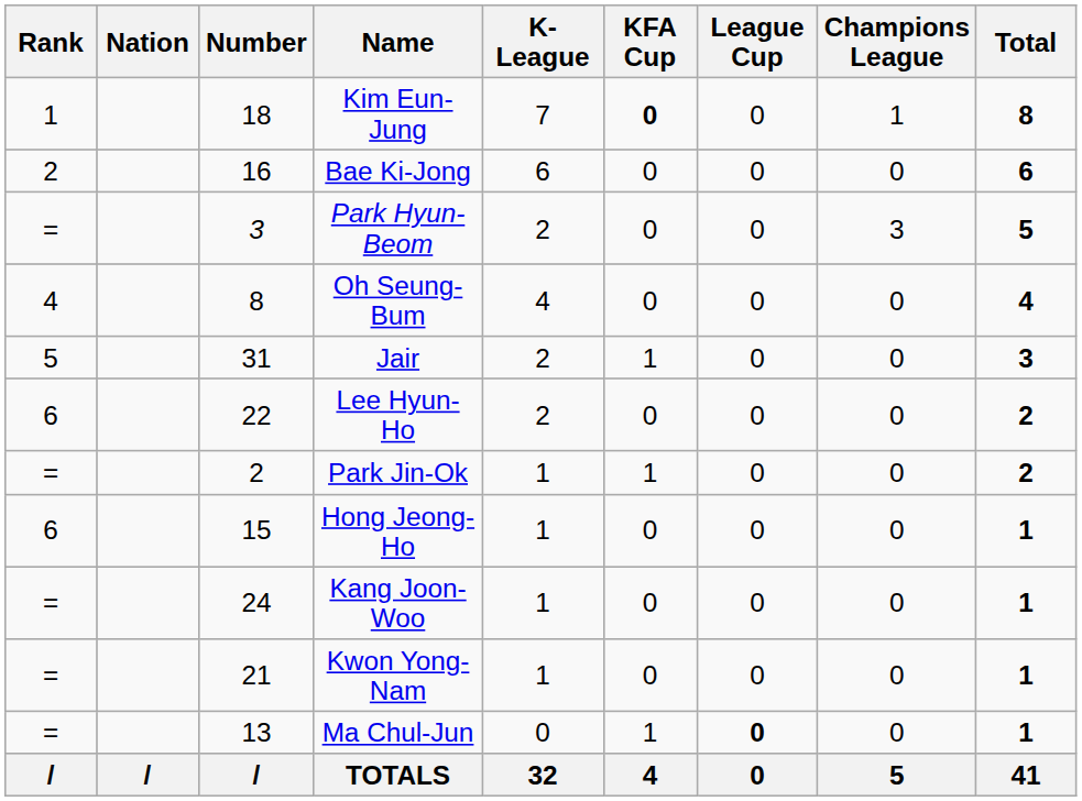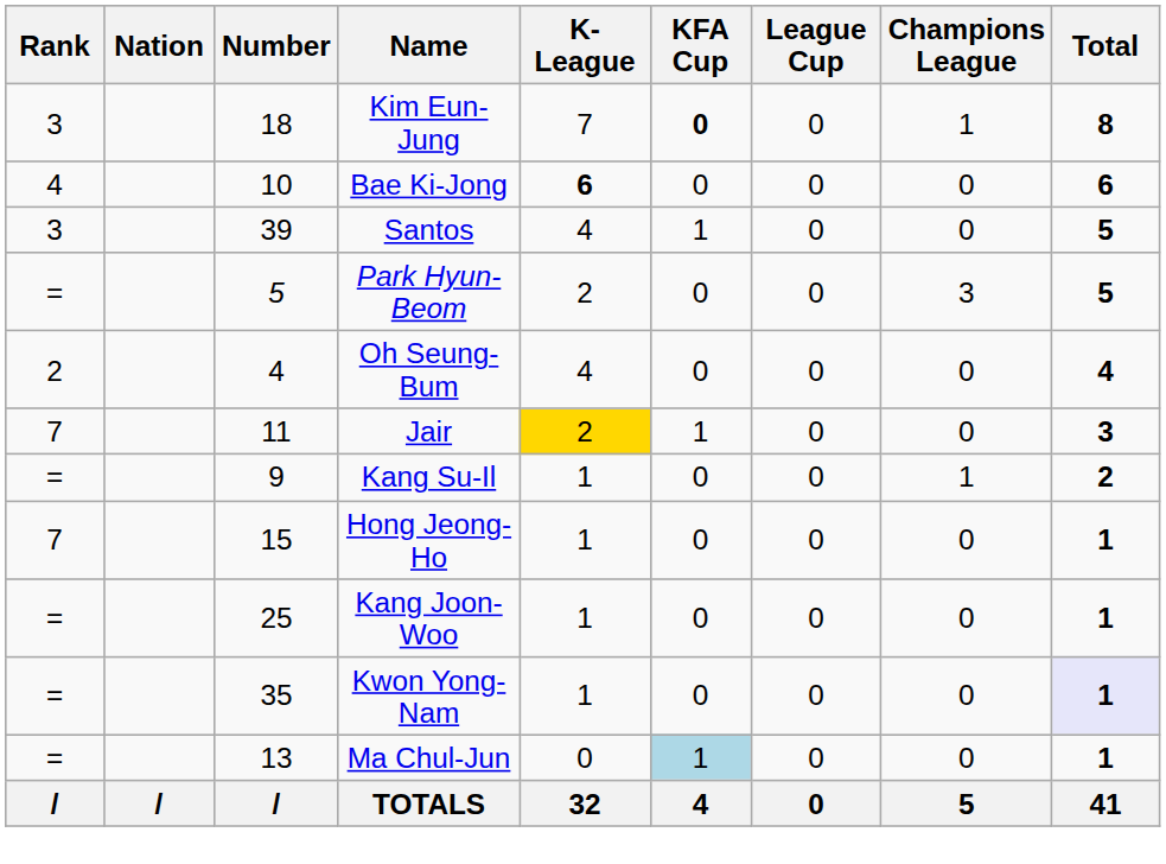Kim Eun-Jung | Rank: 1 -> 3
Bae Ki-Jong | Rank: 2 -> 4
Bae Ki-Jong | Number: 16 -> 10
Bae Ki-Jong | K-League: normal -> bold
+ row: 3 | 39 | Santos | 4 | 1 | 0 | 0 | 5
Park Hyun-Beom | Number: 3 -> 5
Oh Seung-Bum | Rank: 4 -> 2
Oh Seung-Bum | Number: 8 -> 4
Jair | Rank: 5 -> 7
Jair | Number: 31 -> 11
Jair | K-League: no background -> gold background
- row: 6 | 22 | Lee Hyun-Ho | 2 | 0 | 0 | 0 | 2
+ row: = | 9 | Kang Su-Il | 1 | 0 | 0 | 1 | 2
- row: = | 2 | Park Jin-Ok | 1 | 1 | 0 | 0 | 2
Hong Jeong-Ho | Rank: 6 -> 7
Kang Joon-Woo | Number: 24 -> 25
Kwon Yong-Nam | Number: 21 -> 35
Kwon Yong-Nam | Total: no background -> lavender background
Ma Chul-Jun | KFA Cup: no background -> lightblue background
Ma Chul-Jun | League Cup: bold -> normal
